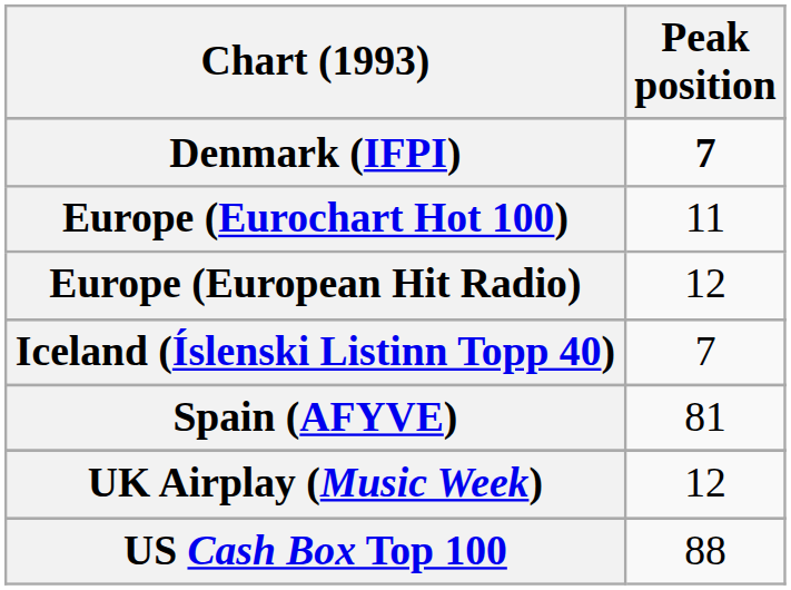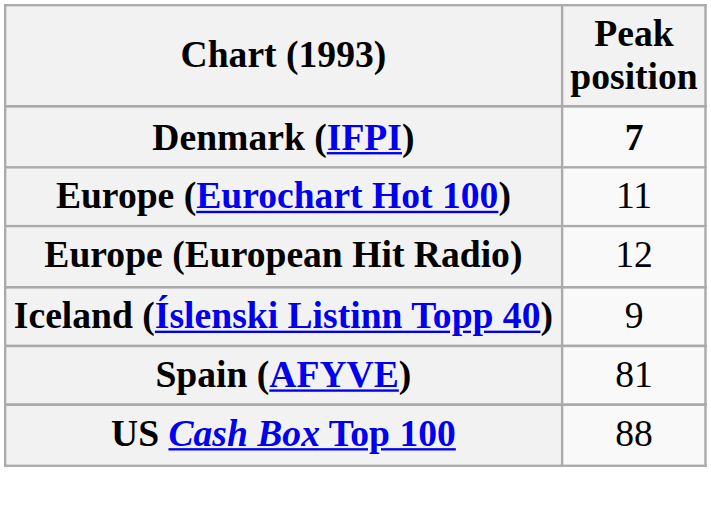Iceland (Íslenski Listinn Topp 40) | Peak position: 7 -> 9
- row: UK Airplay (Music Week) | 12
